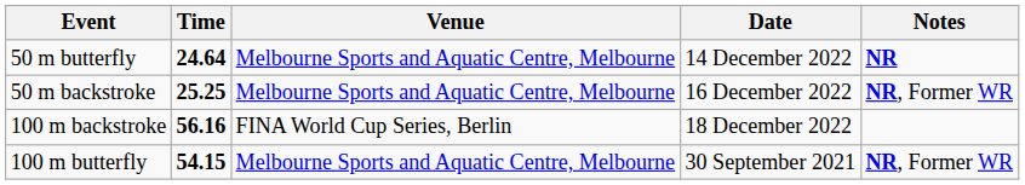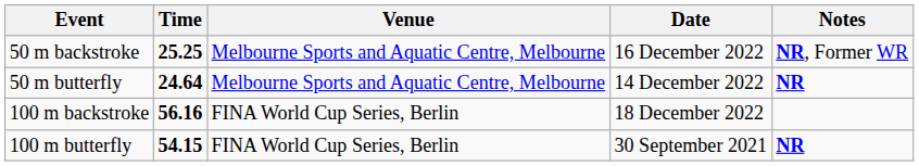rows swapped: 50 m backstroke <-> 50 m butterfly
100 m butterfly | Venue: Melbourne Sports and Aquatic Centre, Melbourne -> FINA World Cup Series, Berlin
100 m butterfly | Notes: NR, Former WR -> NR
